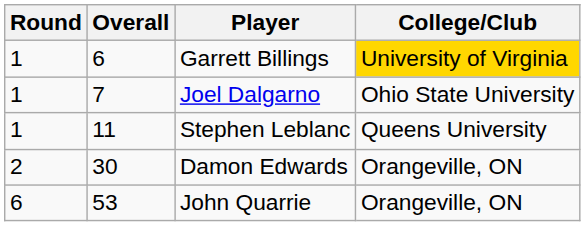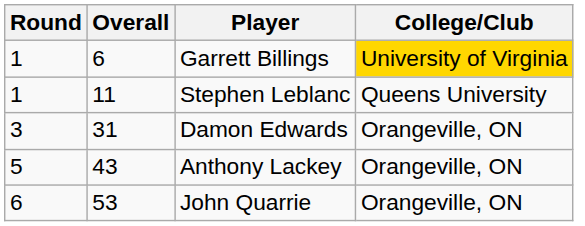- row: 1 | 7 | Joel Dalgarno | Ohio State University
Damon Edwards | Round: 2 -> 3
Damon Edwards | Overall: 30 -> 31
+ row: 5 | 43 | Anthony Lackey | Orangeville, ON
